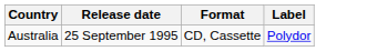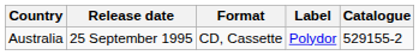+ column: Catalogue | 529155-2
